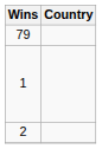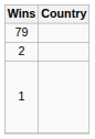rows swapped: 2 <-> 1
